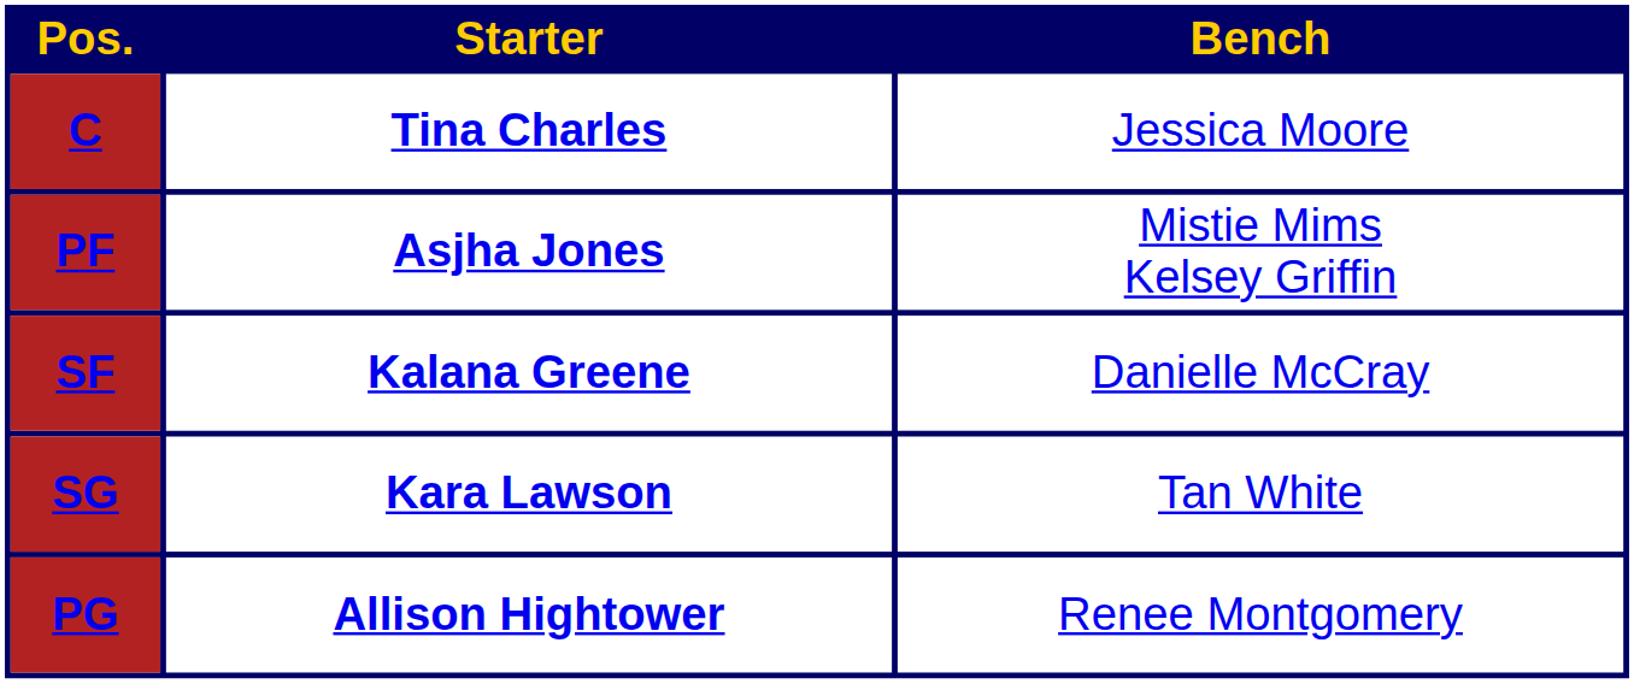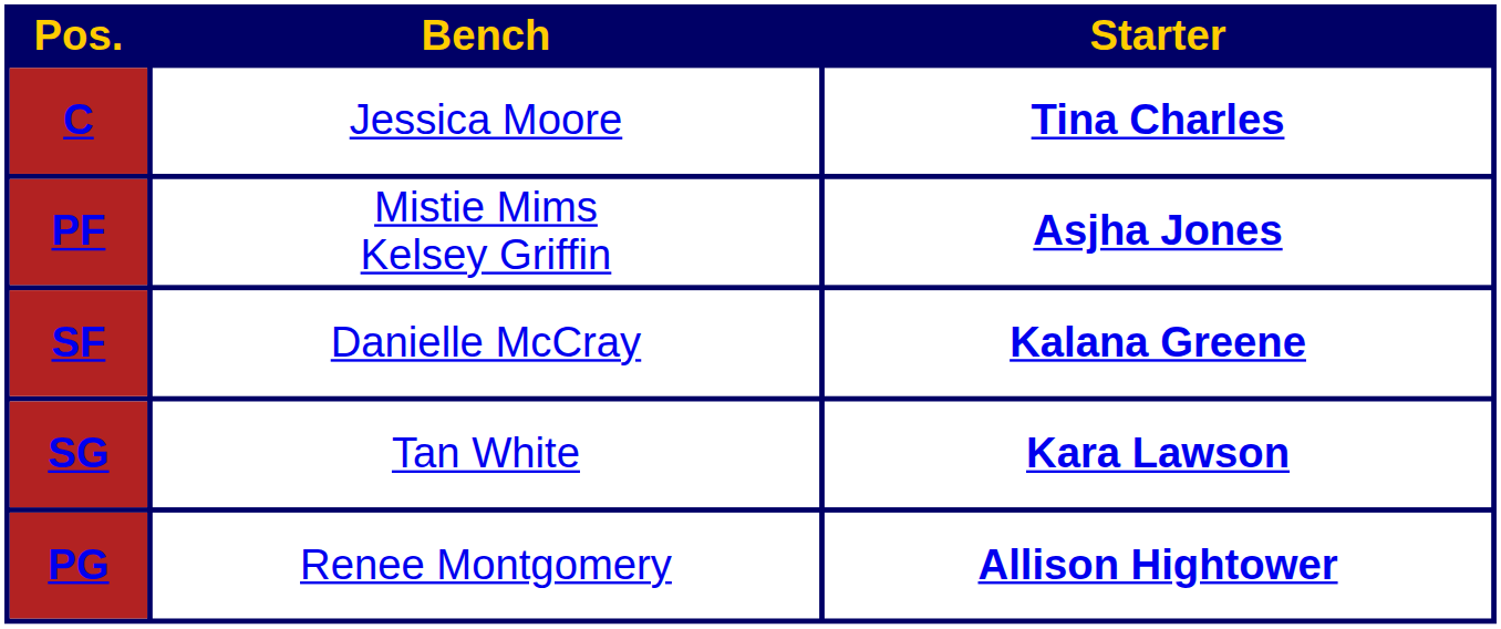columns swapped: Starter <-> Bench
